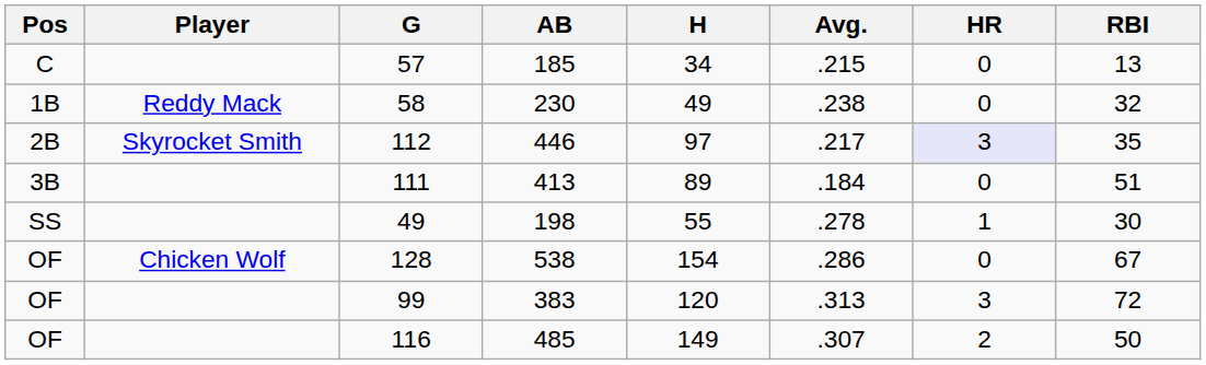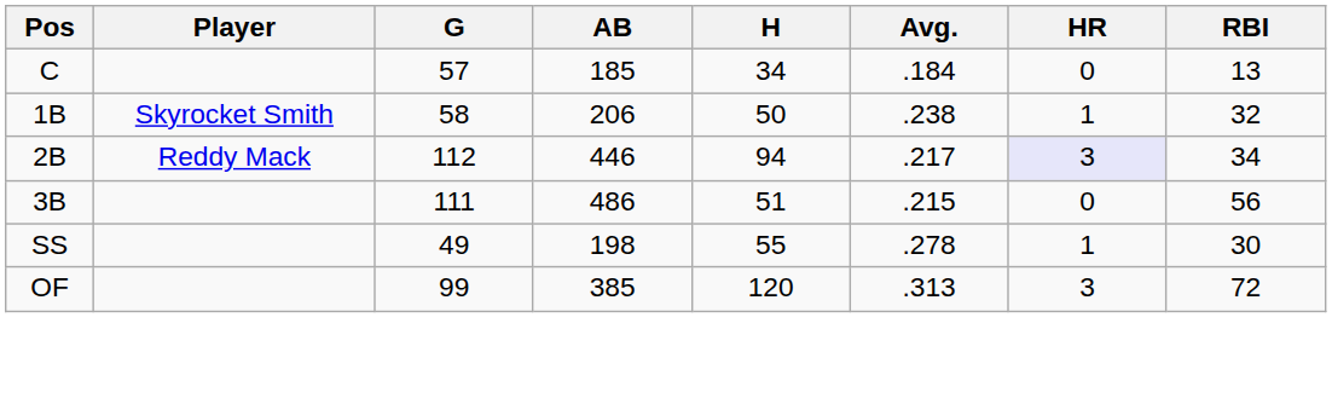57 | Avg.: .215 -> .184
58 | Player: Reddy Mack -> Skyrocket Smith
58 | AB: 230 -> 206
58 | H: 49 -> 50
58 | HR: 0 -> 1
112 | Player: Skyrocket Smith -> Reddy Mack
112 | H: 97 -> 94
112 | RBI: 35 -> 34
111 | AB: 413 -> 486
111 | H: 89 -> 51
111 | Avg.: .184 -> .215
111 | RBI: 51 -> 56
- row: OF | Chicken Wolf | 128 | 538 | 154 | .286 | 0 | 67
99 | AB: 383 -> 385
- row: OF | 116 | 485 | 149 | .307 | 2 | 50
